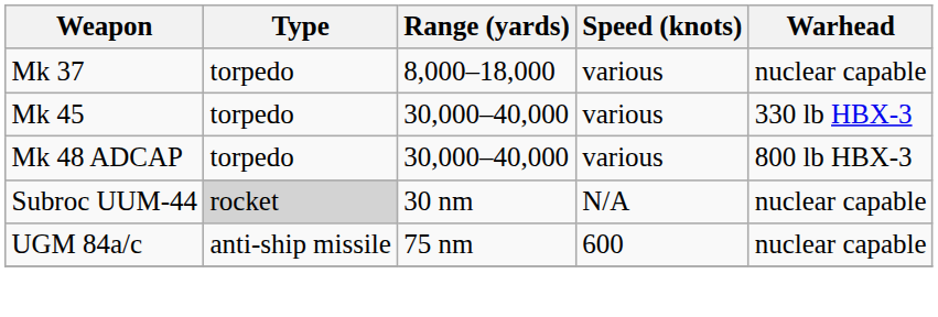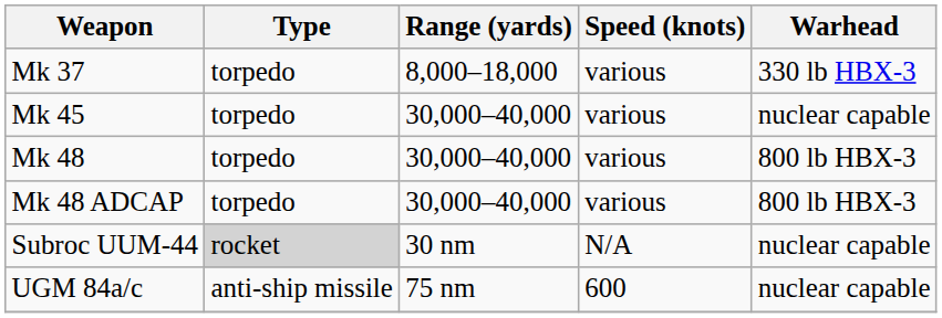Mk 37 | Warhead: nuclear capable -> 330 lb HBX-3
Mk 45 | Warhead: 330 lb HBX-3 -> nuclear capable
+ row: Mk 48 | torpedo | 30,000–40,000 | various | 800 lb HBX-3
